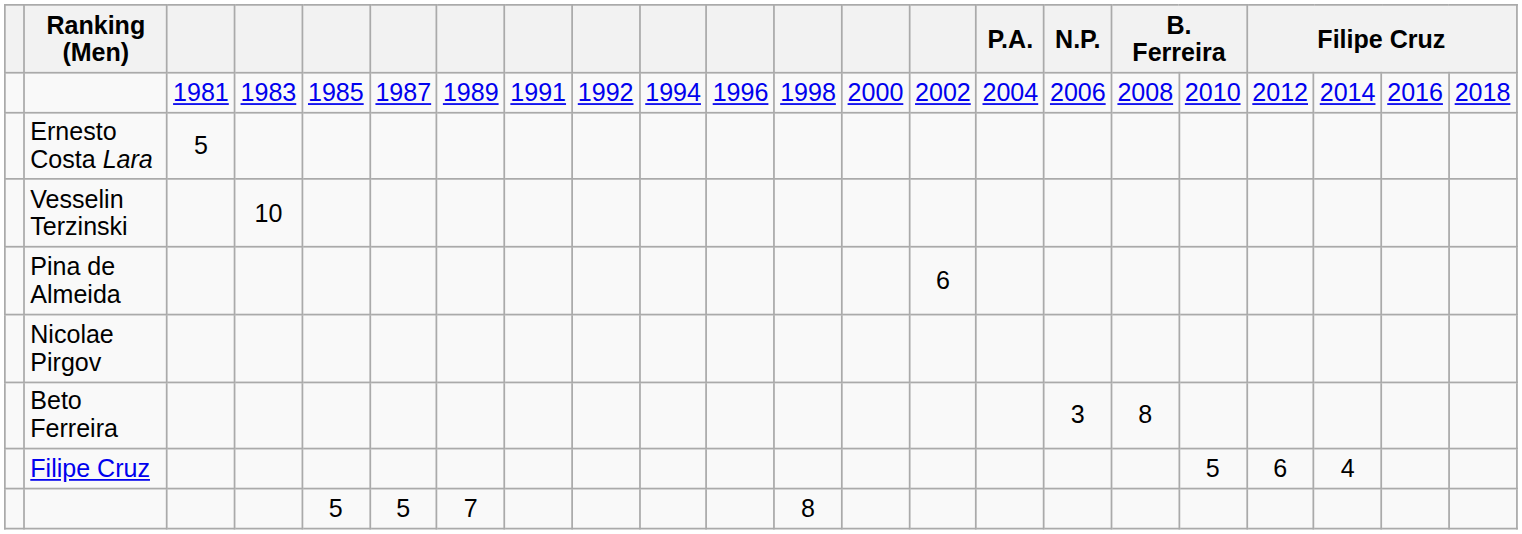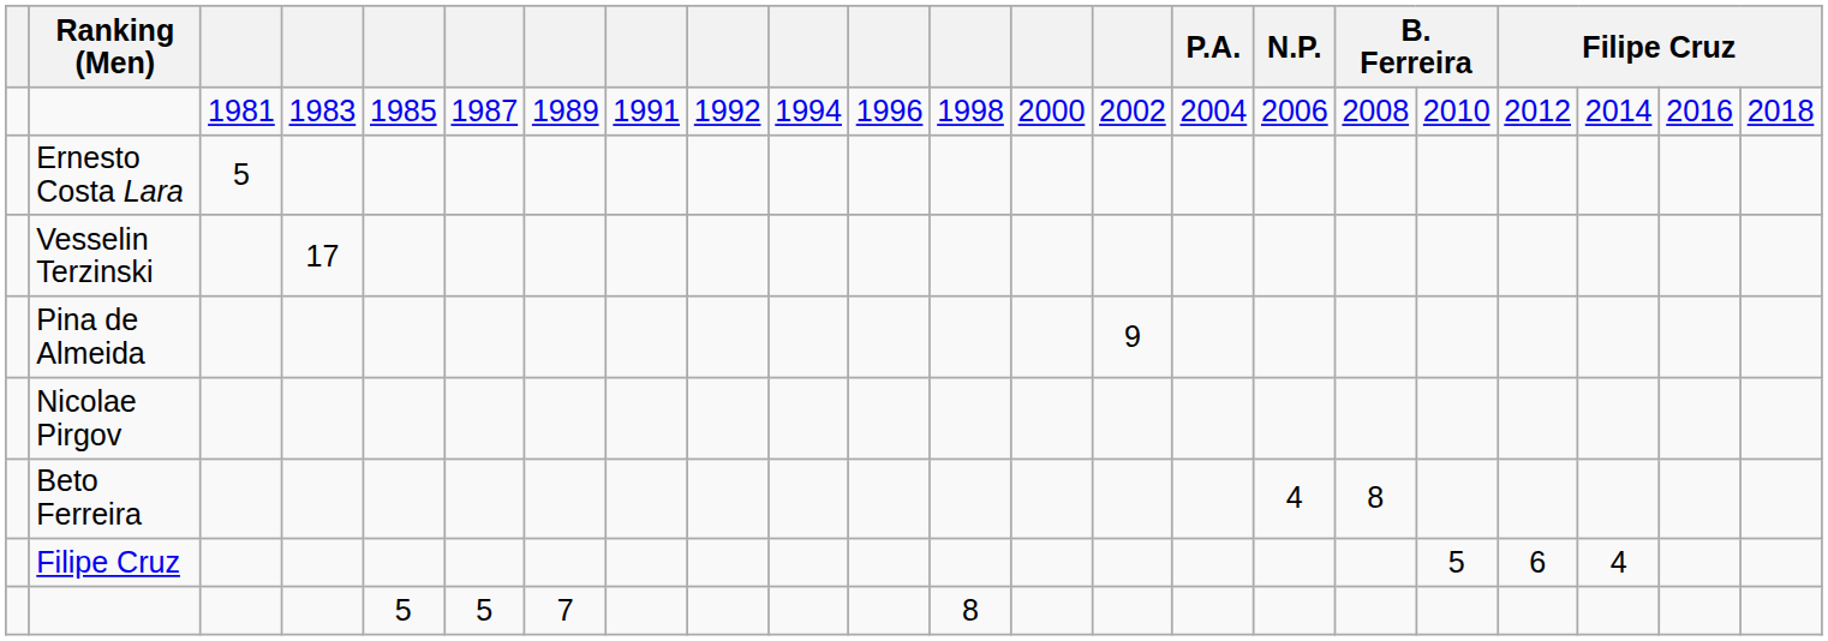Vesselin Terzinski | column 4: 10 -> 17
Pina de Almeida | column 14: 6 -> 9
Beto Ferreira | N.P.: 3 -> 4
